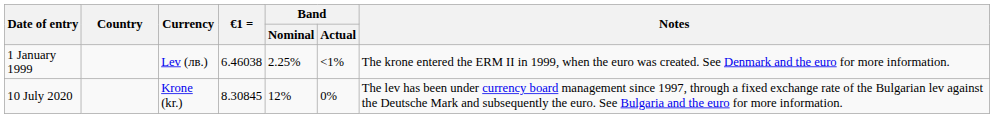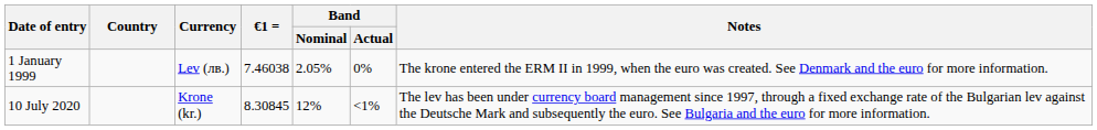1 January 1999 | €1 =: 6.46038 -> 7.46038
1 January 1999 | Band / Nominal: 2.25% -> 2.05%
1 January 1999 | Band / Actual: <1% -> 0%
10 July 2020 | Band / Actual: 0% -> <1%
